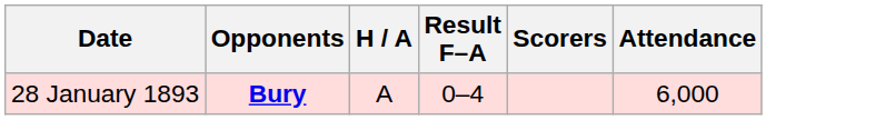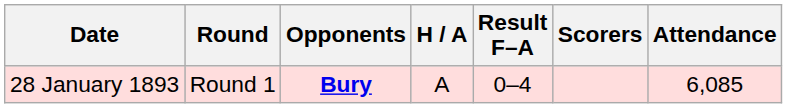+ column: Round | Round 1
28 January 1893 | Attendance: 6,000 -> 6,085
